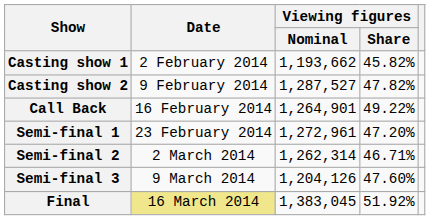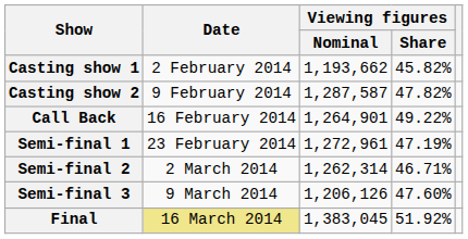Casting show 2 | Viewing figures / Nominal: 1,287,527 -> 1,287,587
Semi-final 1 | Viewing figures / Share: 47.20% -> 47.19%
Semi-final 3 | Viewing figures / Nominal: 1,204,126 -> 1,206,126
